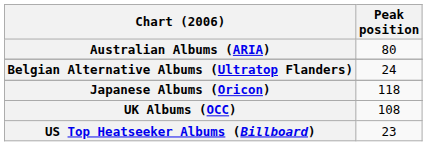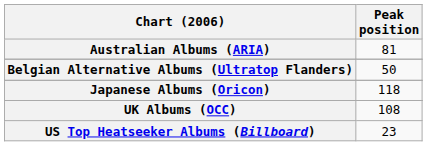Australian Albums (ARIA) | Peak position: 80 -> 81
Belgian Alternative Albums (Ultratop Flanders) | Peak position: 24 -> 50
